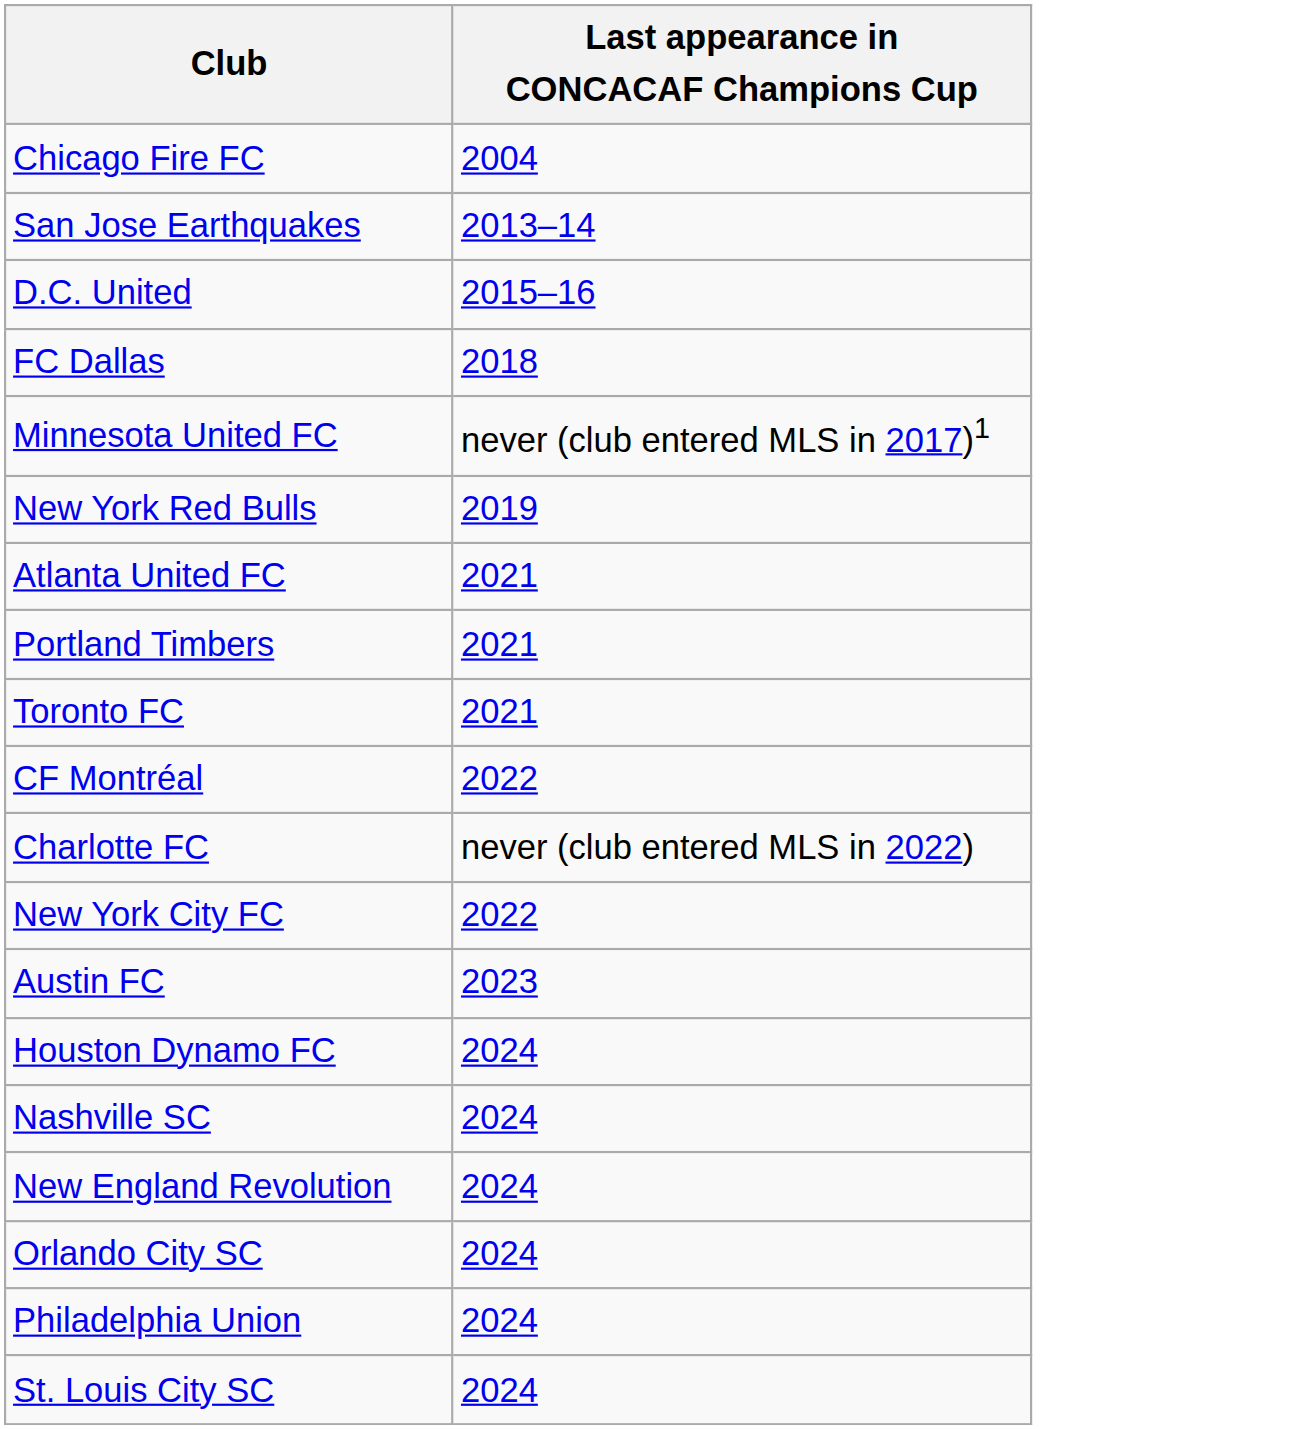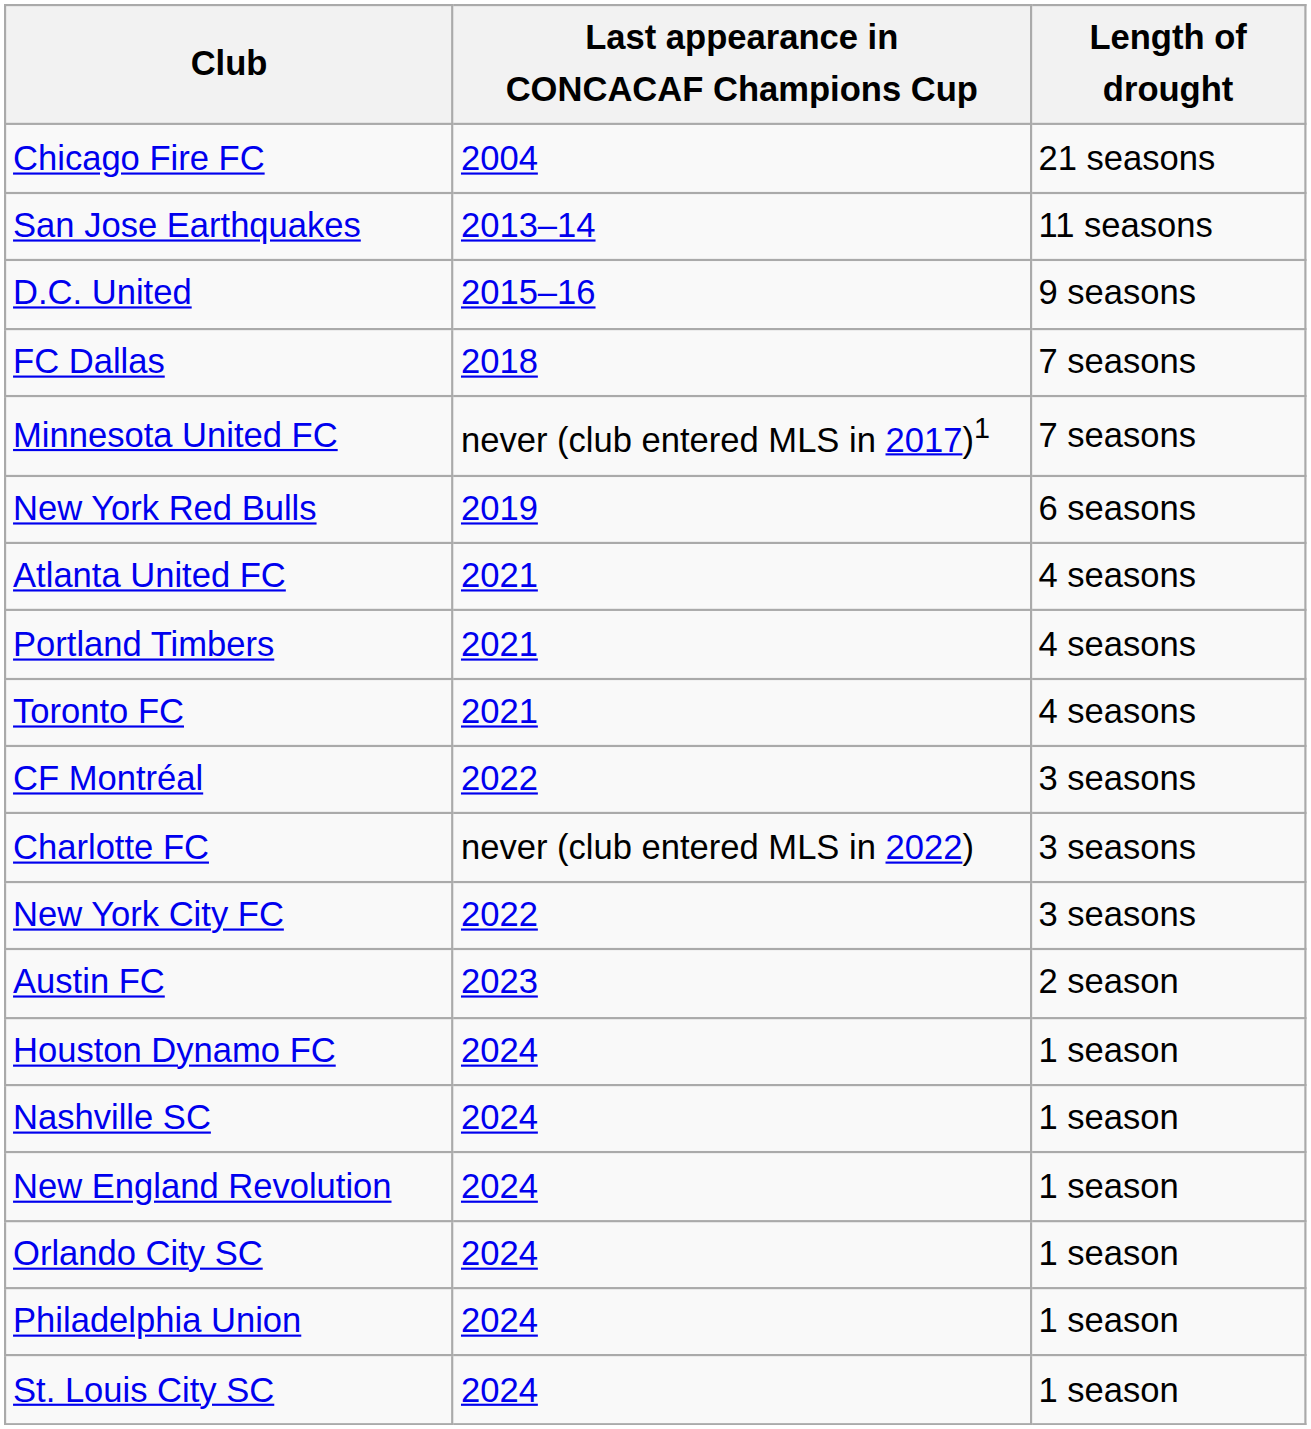+ column: Length of drought | 21 seasons | 11 seasons | 9 seasons | 7 seasons | 7 seasons | 6 seasons | 4 seasons | 4 seasons | 4 seasons | 3 seasons | 3 seasons | 3 seasons | 2 season | 1 season | 1 season | 1 season | 1 season | 1 season | 1 season
